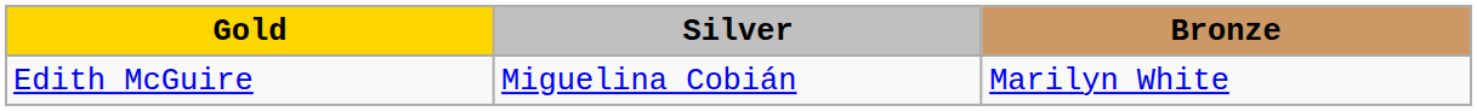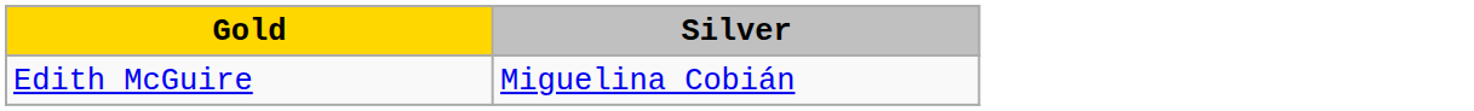- column: Bronze | Marilyn White
